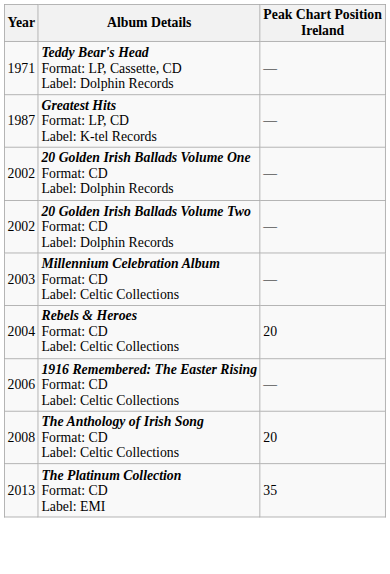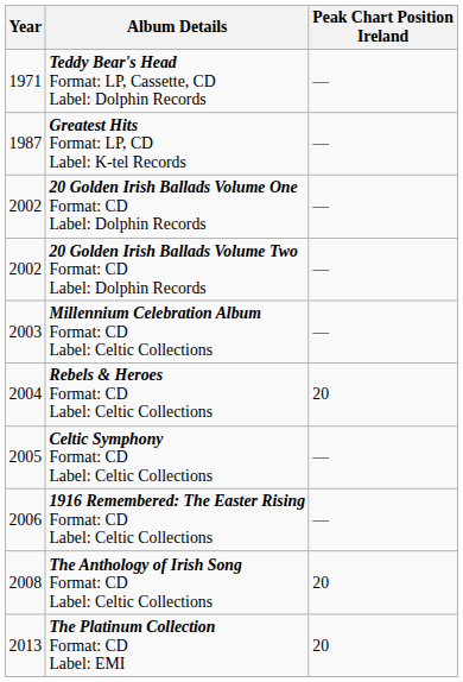+ row: 2005 | Celtic Symphony Format: CD Label: Celtic Collections | —
The Platinum Collection Format: CD Label: EMI | Peak Chart Position Ireland: 35 -> 20
